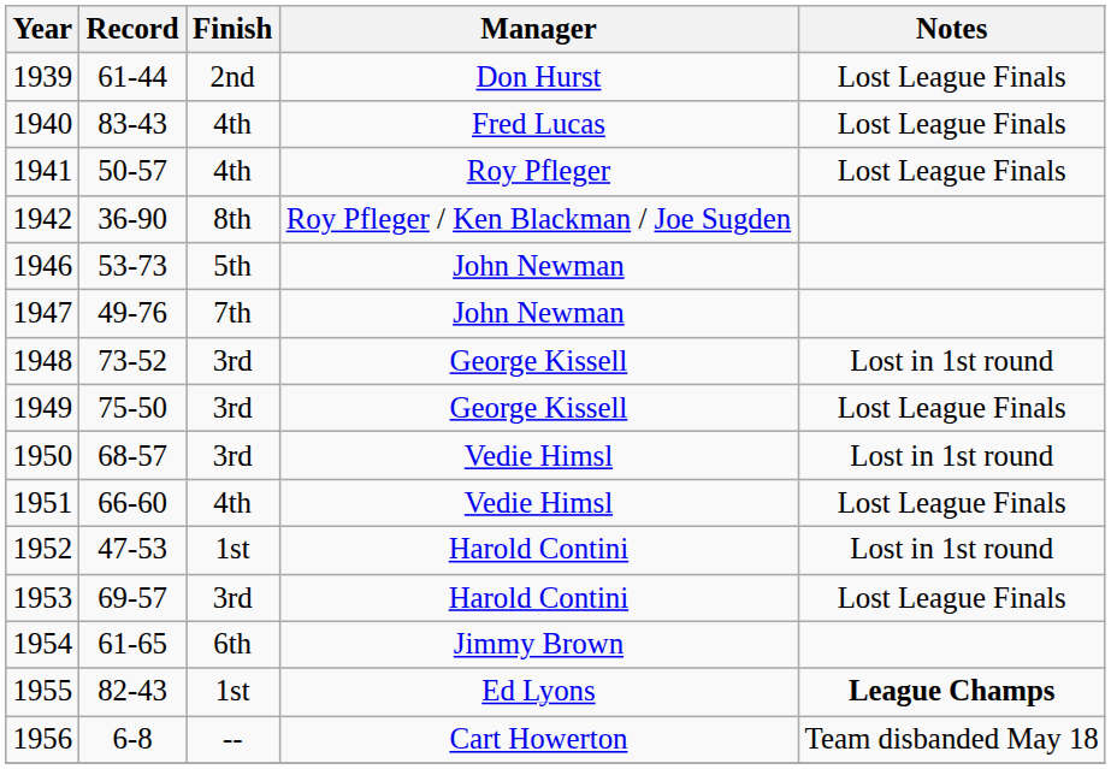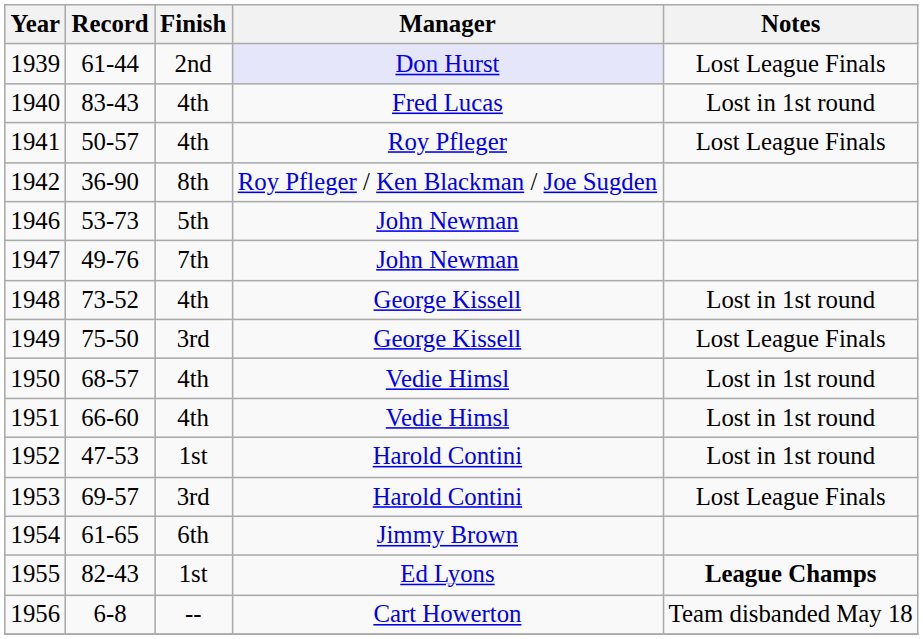1939 | Manager: no background -> lavender background
1940 | Notes: Lost League Finals -> Lost in 1st round
1948 | Finish: 3rd -> 4th
1950 | Finish: 3rd -> 4th
1951 | Notes: Lost League Finals -> Lost in 1st round
